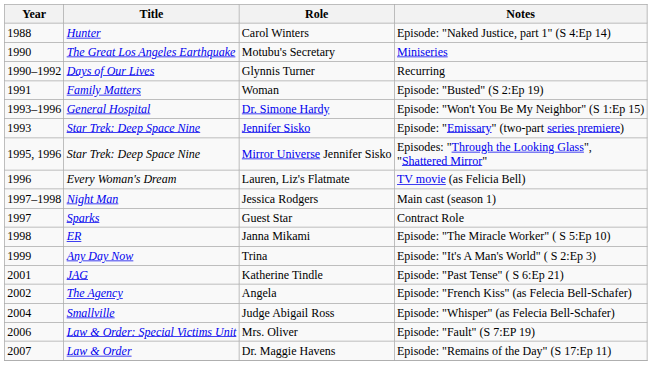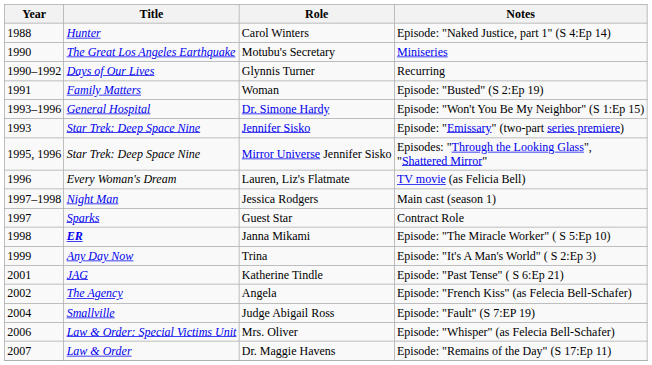Janna Mikami | Title: normal -> bold
Judge Abigail Ross | Notes: Episode: "Whisper" (as Felecia Bell-Schafer) -> Episode: "Fault" (S 7:EP 19)
Mrs. Oliver | Notes: Episode: "Fault" (S 7:EP 19) -> Episode: "Whisper" (as Felecia Bell-Schafer)
